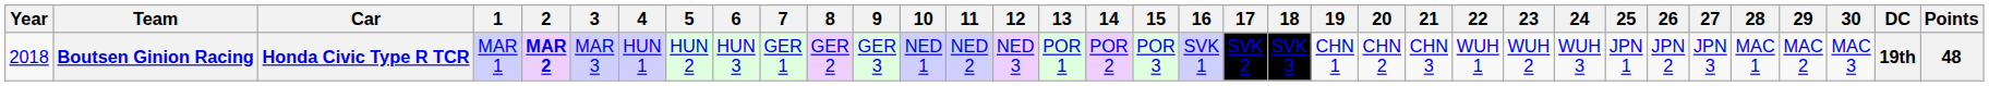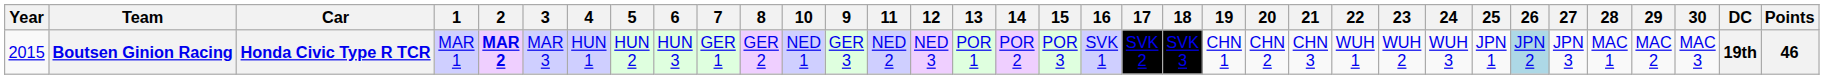columns swapped: 9 <-> 10
Boutsen Ginion Racing | Year: 2018 -> 2015
Boutsen Ginion Racing | 26: no background -> lightblue background
Boutsen Ginion Racing | Points: 48 -> 46
